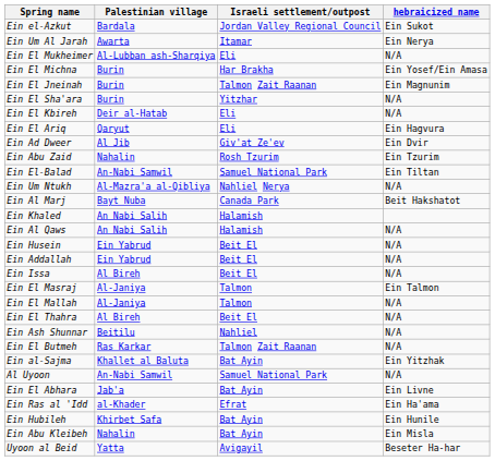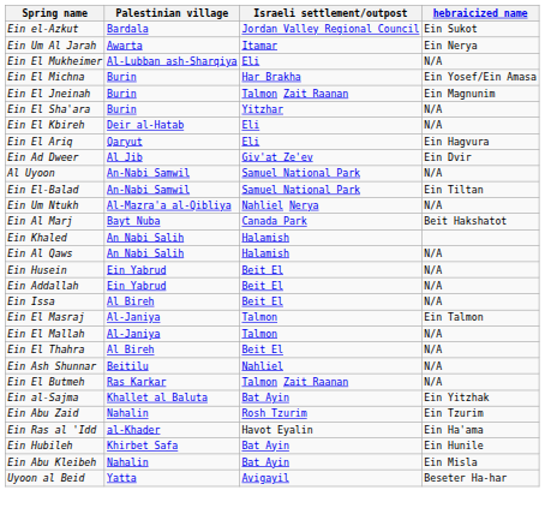rows swapped: Al Uyoon <-> Ein Abu Zaid
- row: Ein El Abhara | Jab'a | Bat Ayin | Ein Livne
Ein Ras al 'Idd | Israeli settlement/outpost: Efrat -> Havot Eyalin
